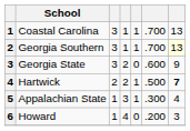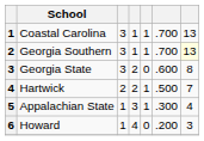Georgia State | column 7: 9 -> 8
Hartwick | column 7: bold -> normal
